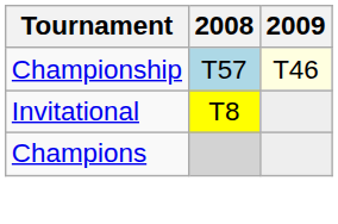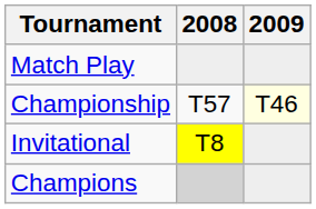+ row: Match Play
Championship | 2008: lightblue background -> no background
